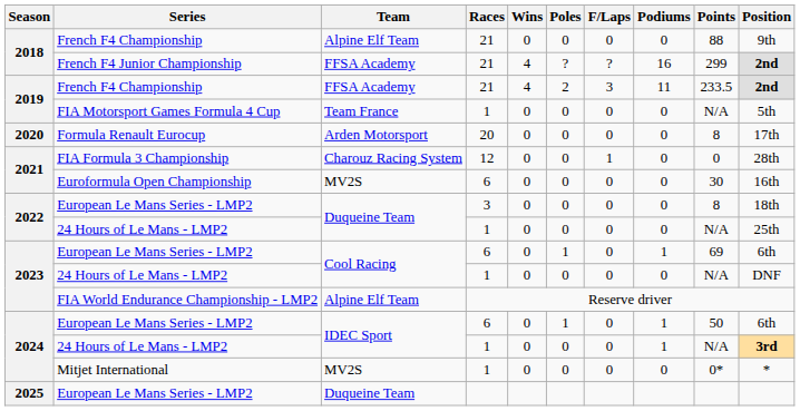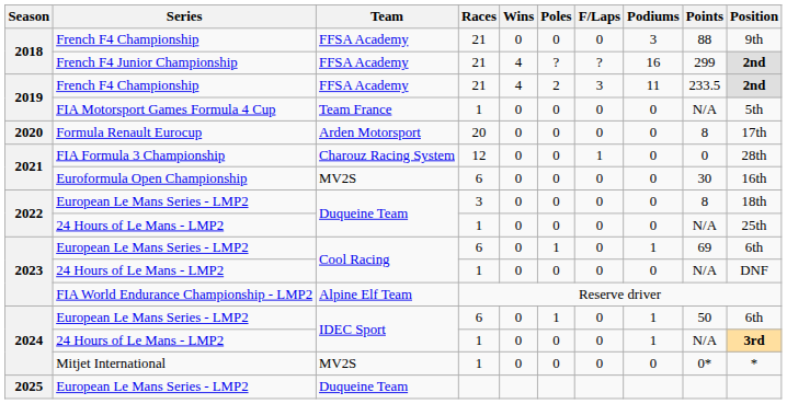2018 / French F4 Championship | Team: Alpine Elf Team -> FFSA Academy
2018 / French F4 Championship | Podiums: 0 -> 3
